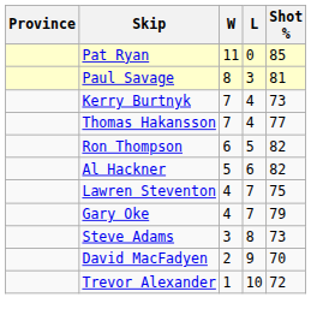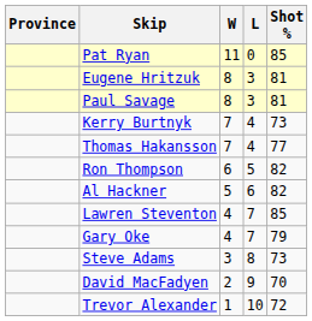+ row: Eugene Hritzuk | 8 | 3 | 81
Lawren Steventon | Shot %: 75 -> 85
